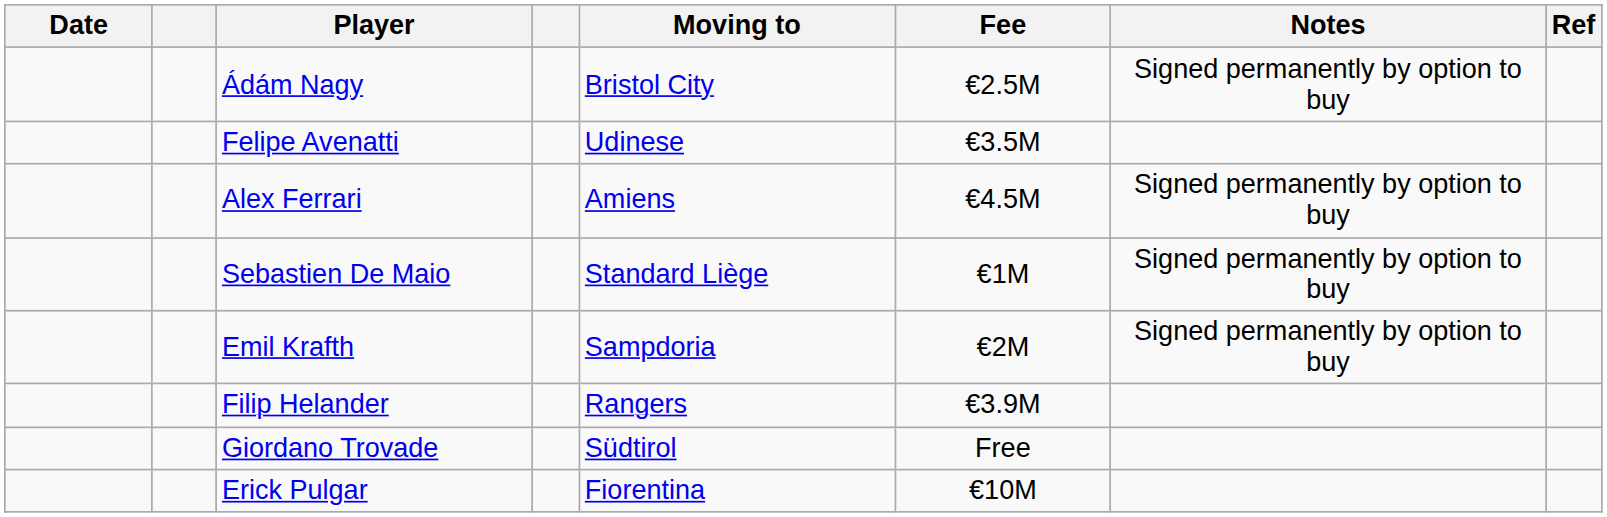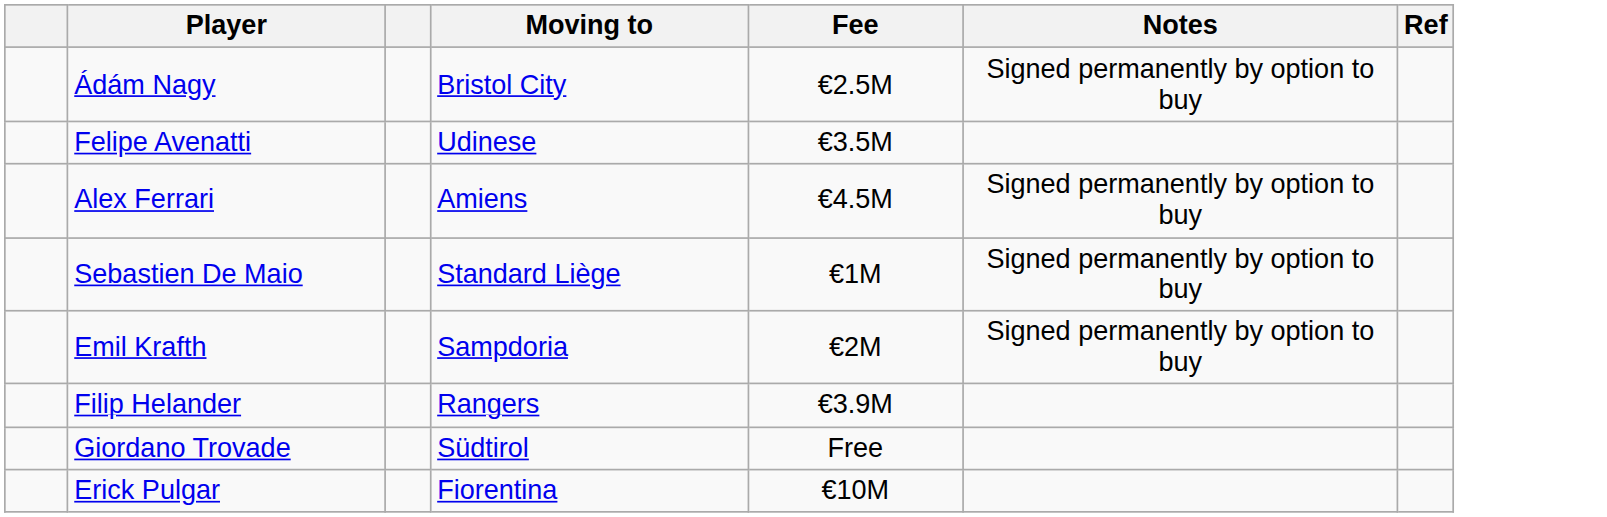- column: Date
